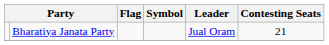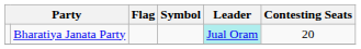Bharatiya Janata Party | Leader: no background -> paleturquoise background
Bharatiya Janata Party | Contesting Seats: 21 -> 20
